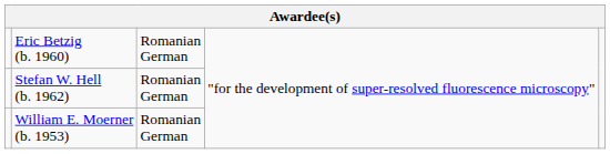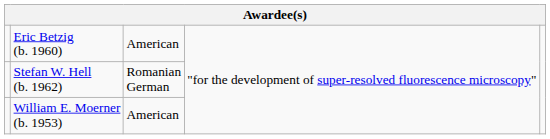Eric Betzig (b. 1960) | column 3: Romanian German -> American
William E. Moerner (b. 1953) | column 3: Romanian German -> American
